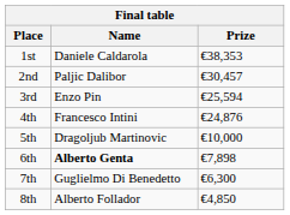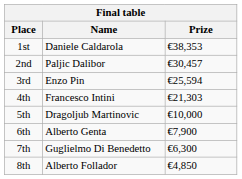4th | Prize: €24,876 -> €21,303
6th | Name: bold -> normal
6th | Prize: €7,898 -> €7,900
